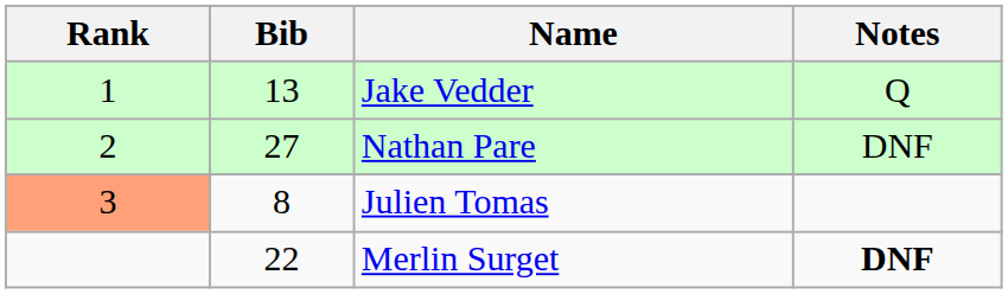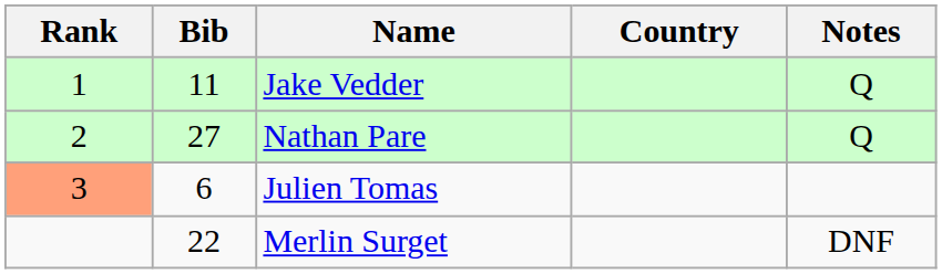+ column: Country
Jake Vedder | Bib: 13 -> 11
Nathan Pare | Notes: DNF -> Q
Julien Tomas | Bib: 8 -> 6
Merlin Surget | Notes: bold -> normal
